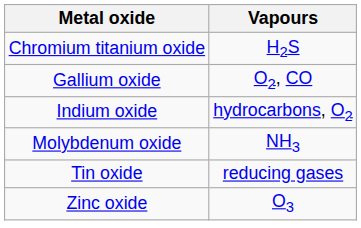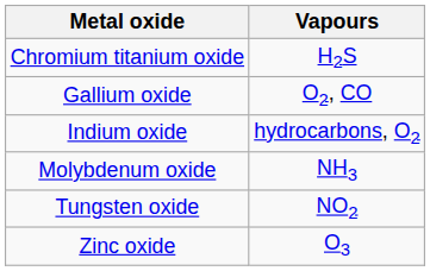- row: Tin oxide | reducing gases
+ row: Tungsten oxide | NO2
